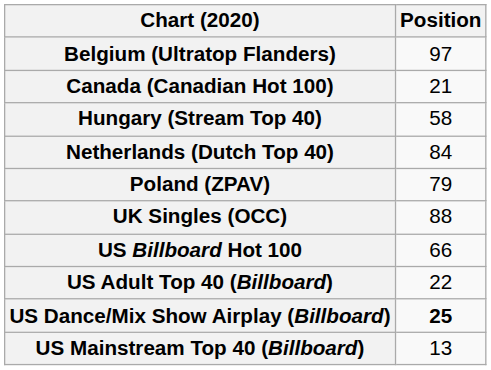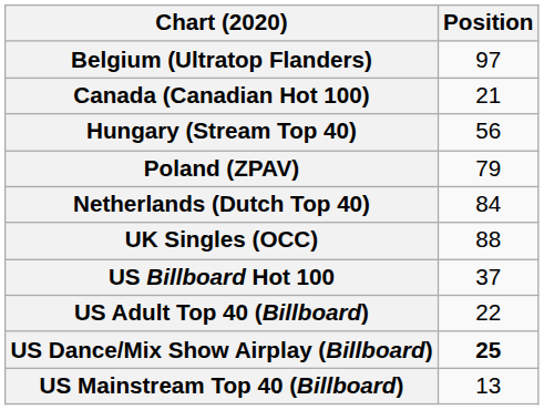Hungary (Stream Top 40) | Position: 58 -> 56
rows swapped: Netherlands (Dutch Top 40) <-> Poland (ZPAV)
US Billboard Hot 100 | Position: 66 -> 37
